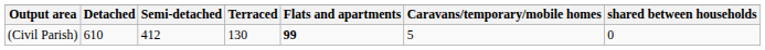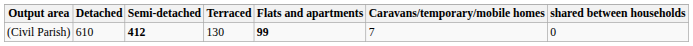(Civil Parish) | Semi-detached: normal -> bold
(Civil Parish) | Caravans/temporary/mobile homes: 5 -> 7
